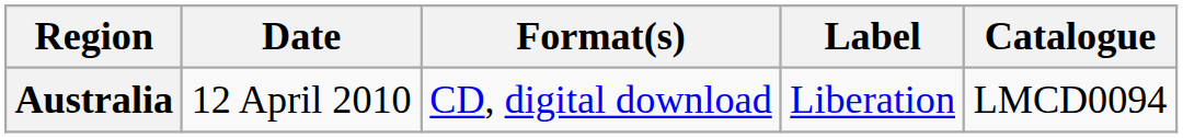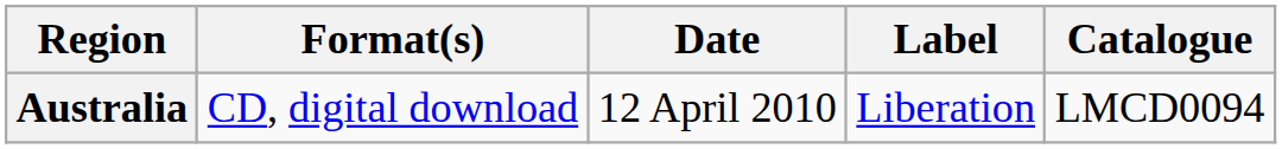columns swapped: Date <-> Format(s)
